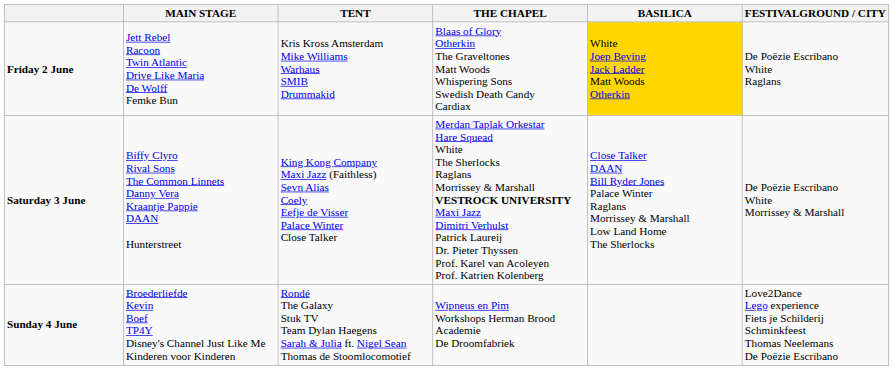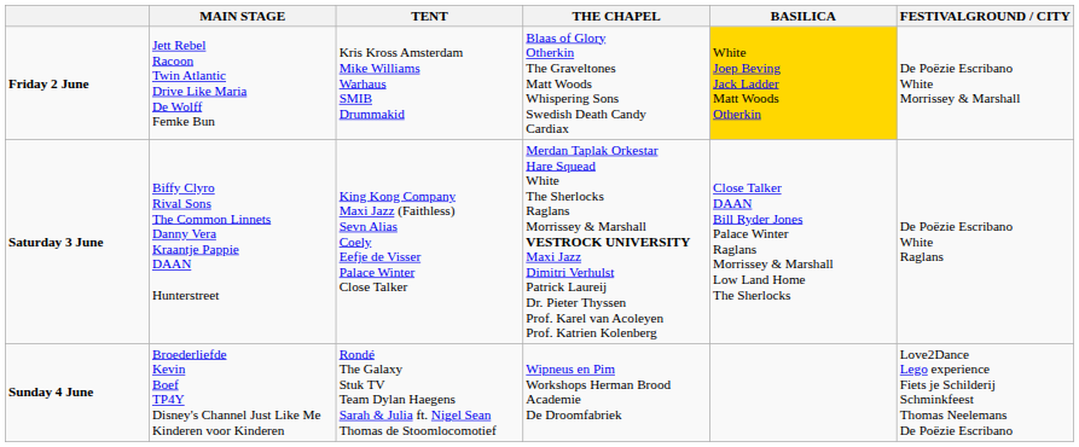Friday 2 June | FESTIVALGROUND / CITY: De Poëzie Escribano White Raglans -> De Poëzie Escribano White Morrissey & Marshall
Saturday 3 June | FESTIVALGROUND / CITY: De Poëzie Escribano White Morrissey & Marshall -> De Poëzie Escribano White Raglans
